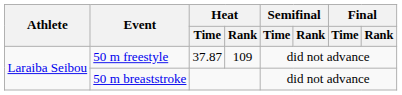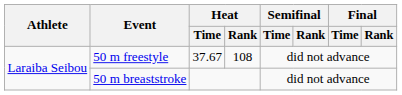50 m freestyle | Heat / Time: 37.87 -> 37.67
50 m freestyle | Heat / Rank: 109 -> 108
